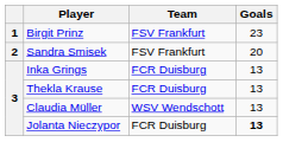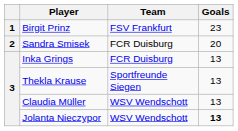Sandra Smisek | Team: FSV Frankfurt -> FCR Duisburg
Thekla Krause | Team: FCR Duisburg -> Sportfreunde Siegen
Jolanta Nieczypor | Team: FCR Duisburg -> WSV Wendschott
